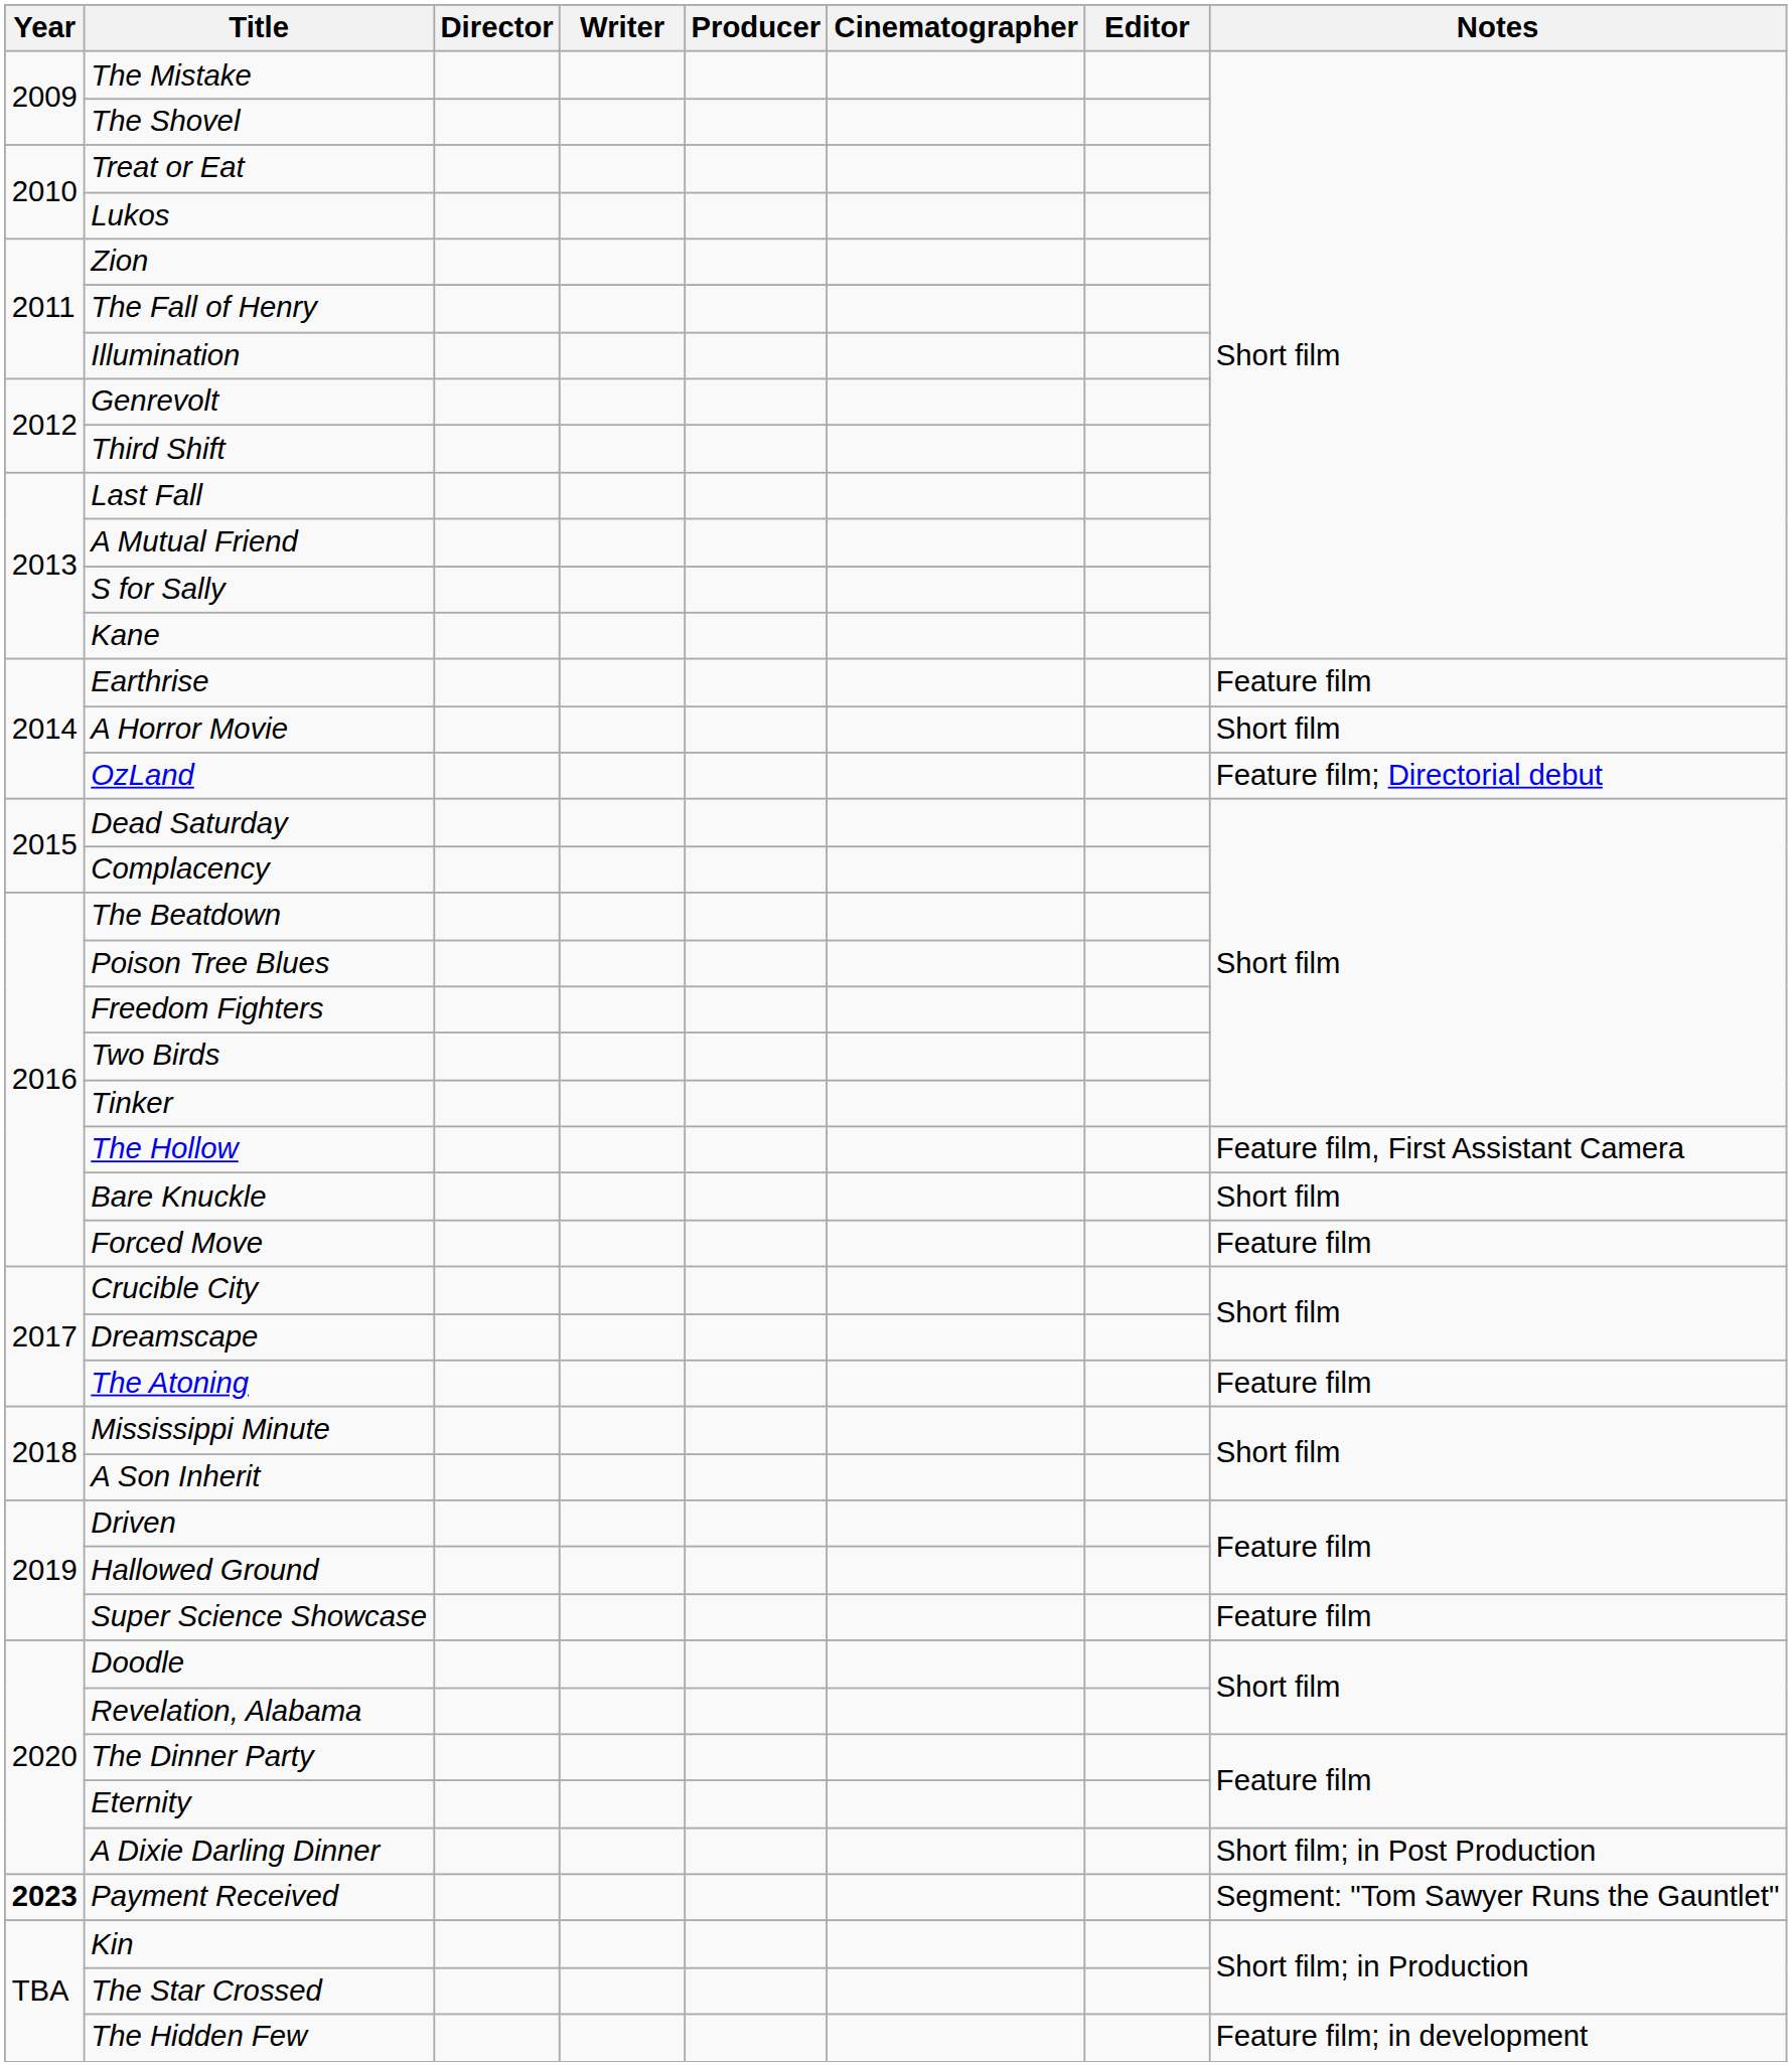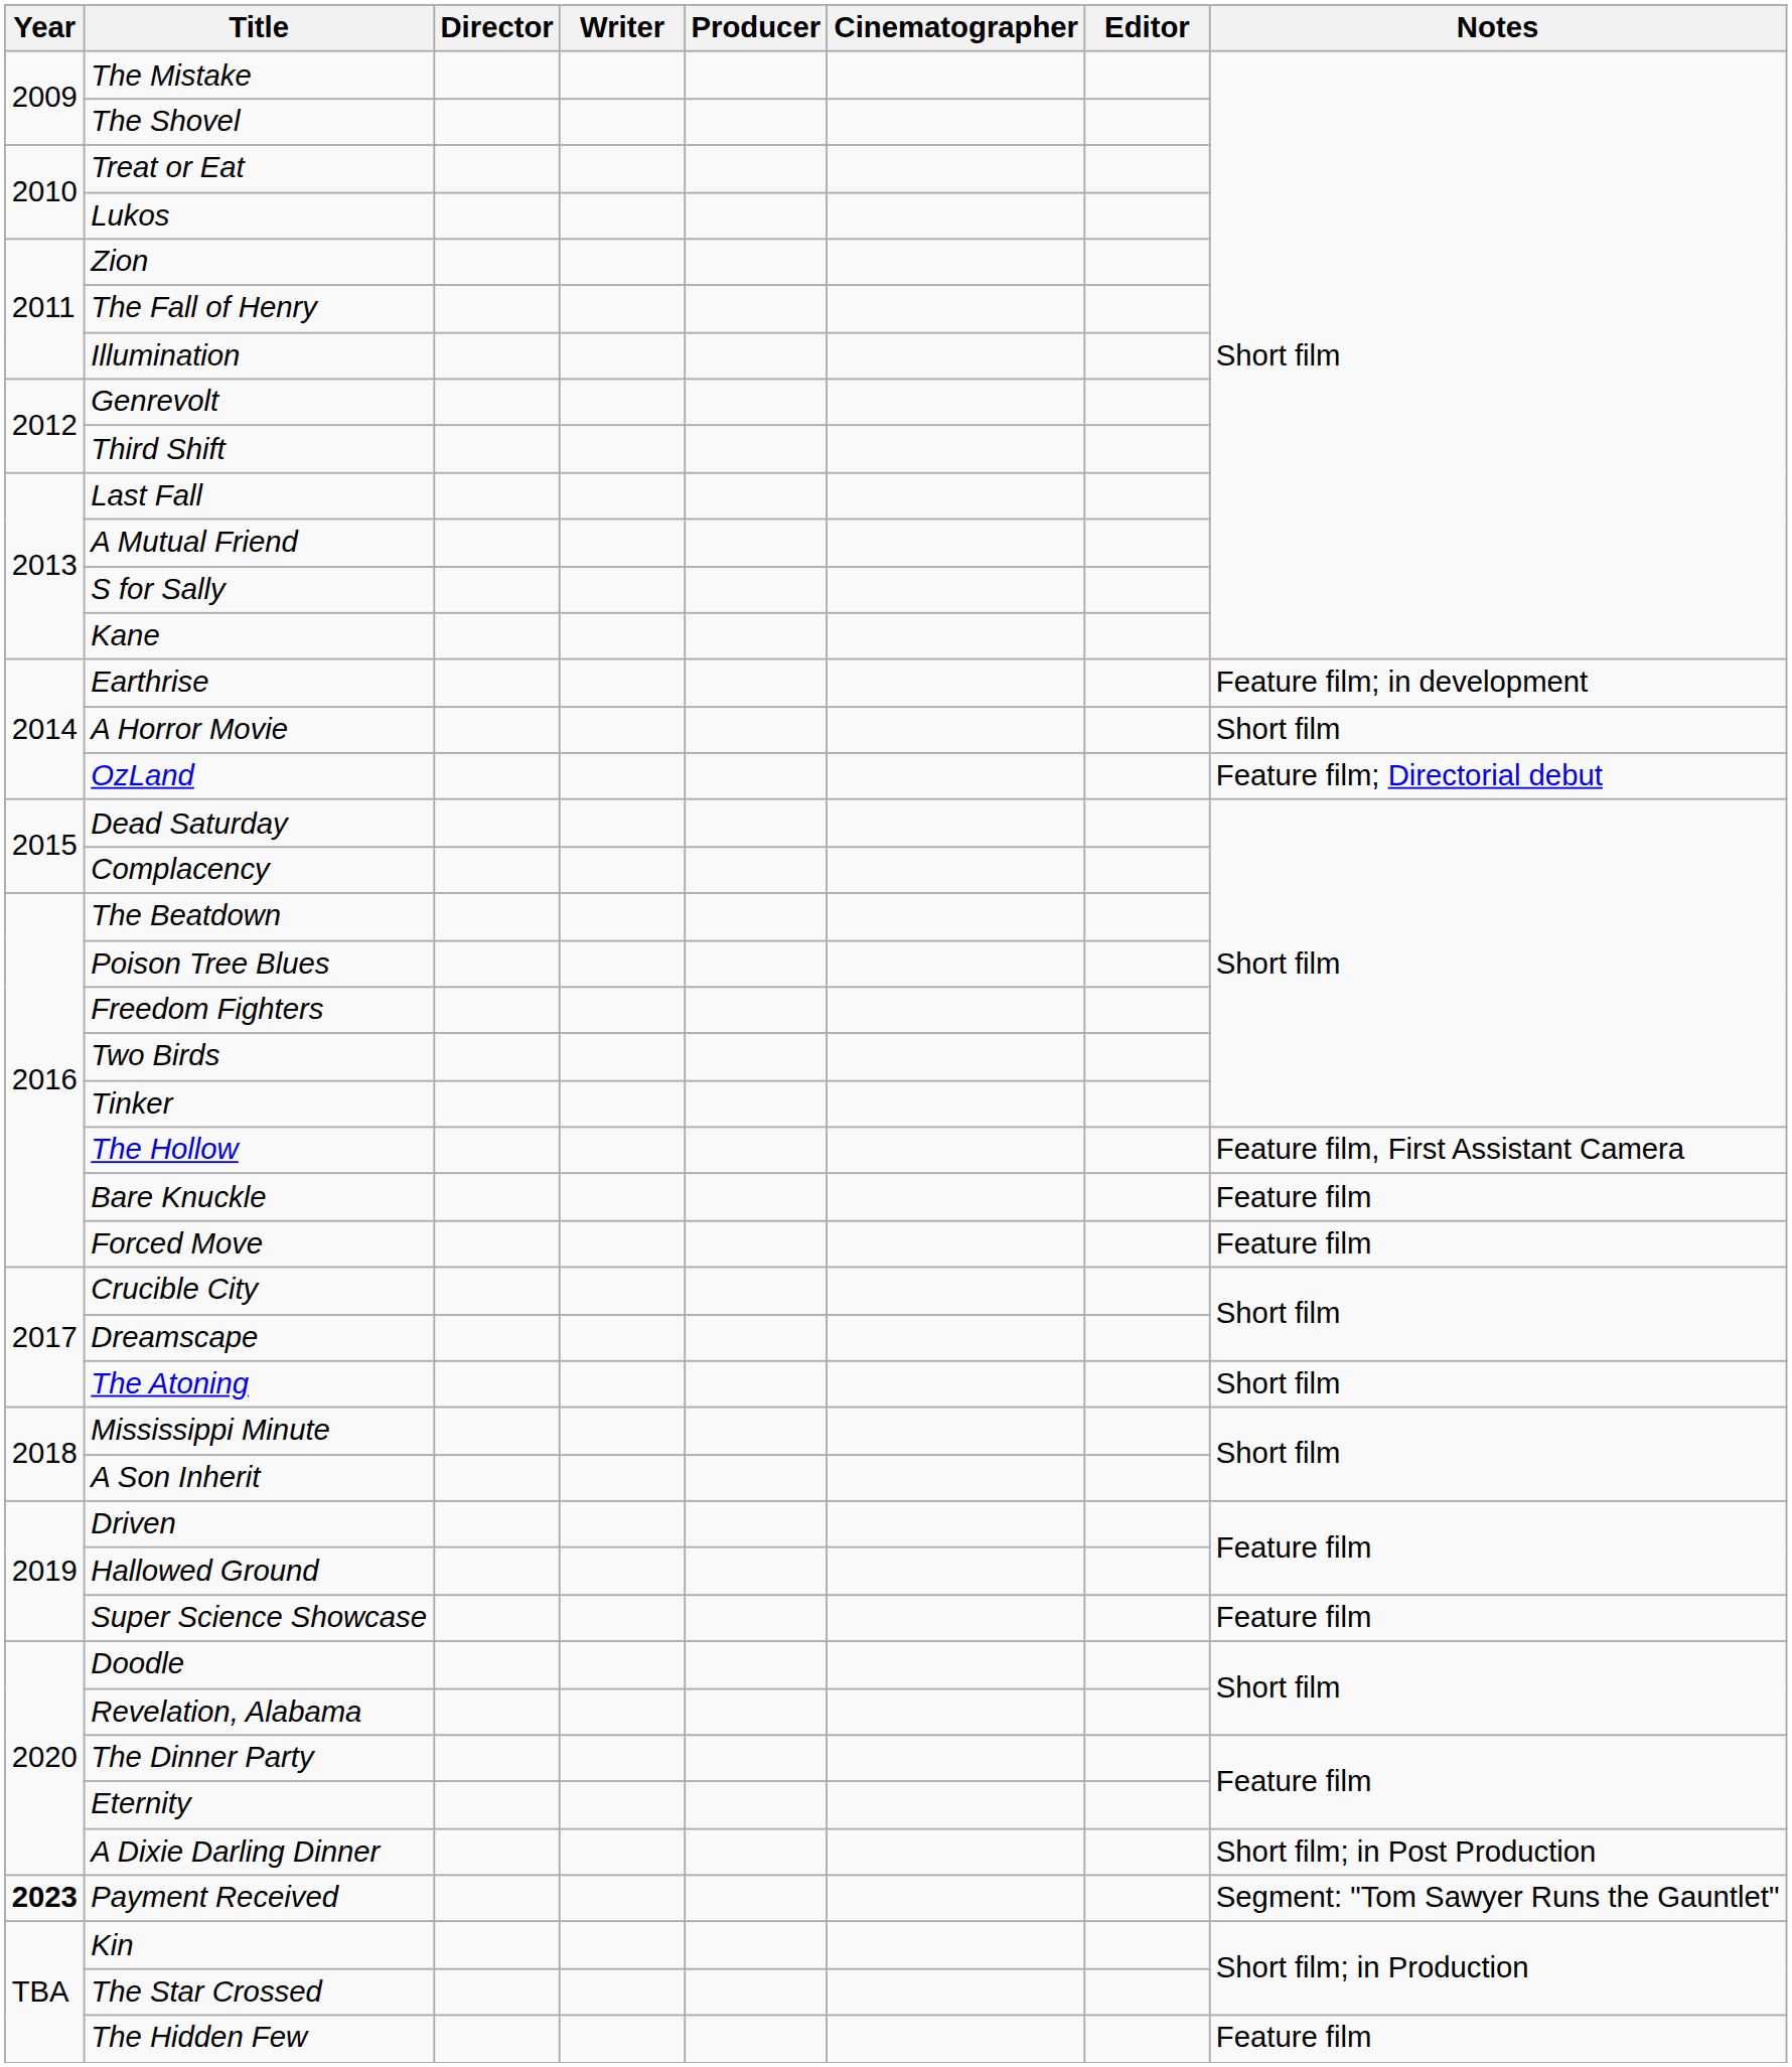Earthrise | Notes: Feature film -> Feature film; in development
Bare Knuckle | Notes: Short film -> Feature film
The Atoning | Notes: Feature film -> Short film
The Hidden Few | Notes: Feature film; in development -> Feature film
